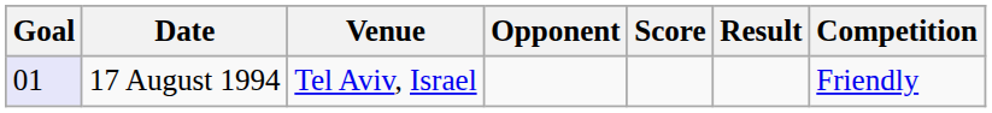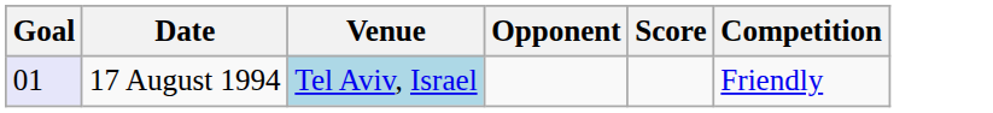- column: Result
17 August 1994 | Venue: no background -> lightblue background
